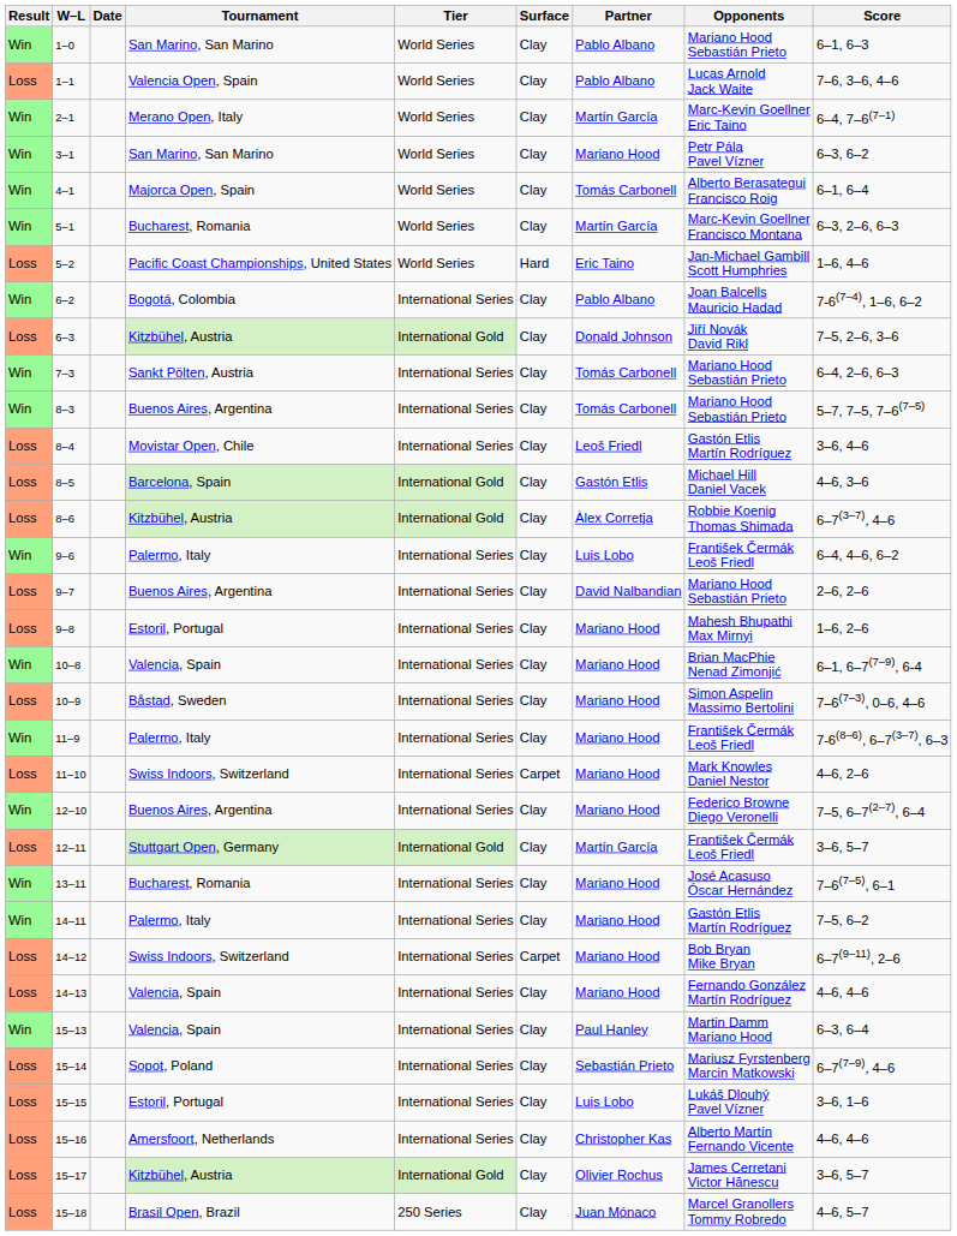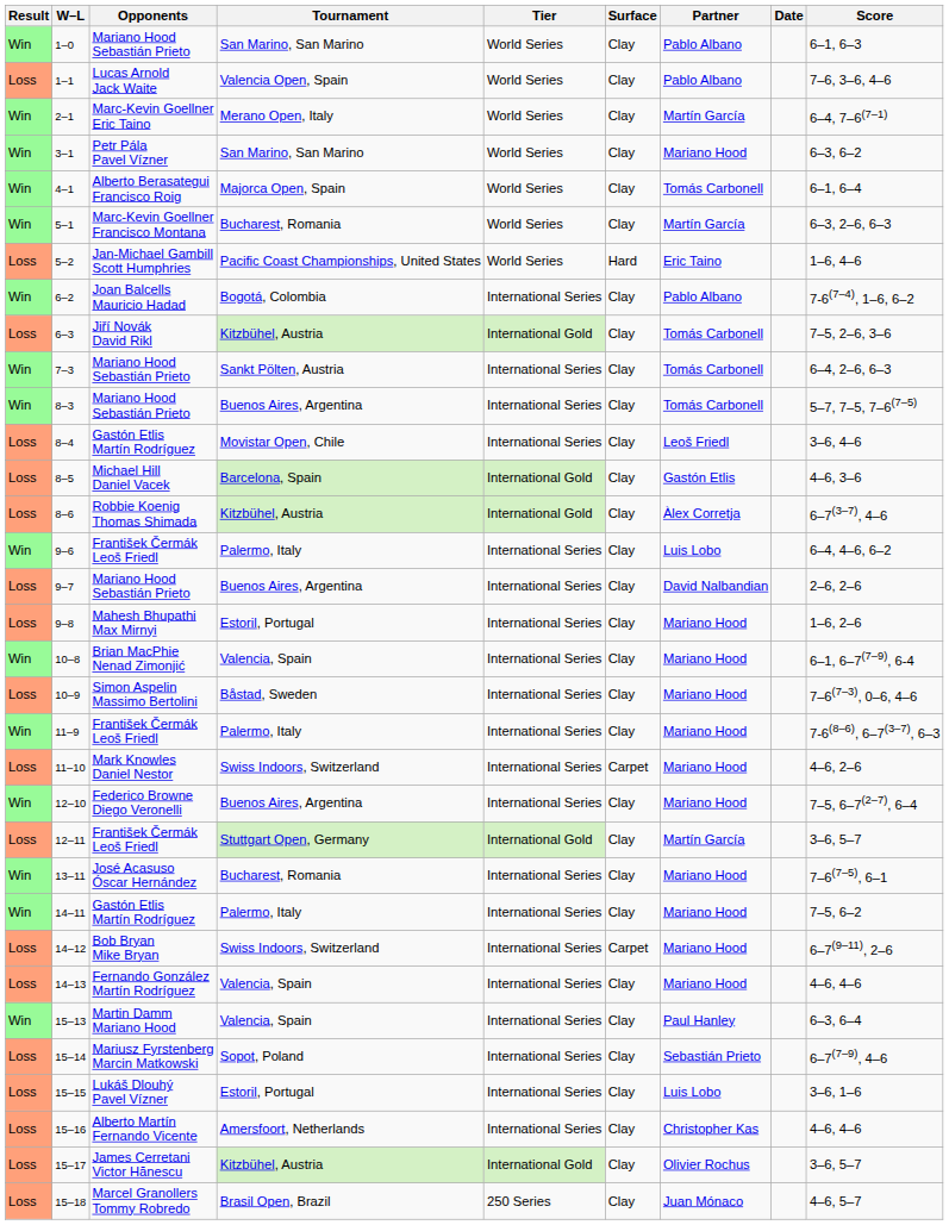columns swapped: Date <-> Opponents
6–3 | Partner: Donald Johnson -> Tomás Carbonell
